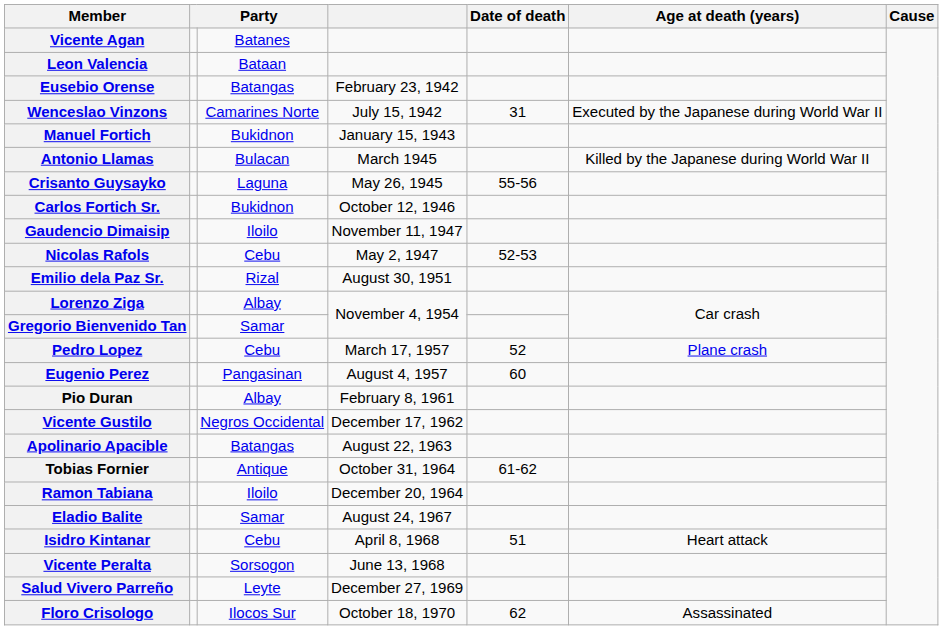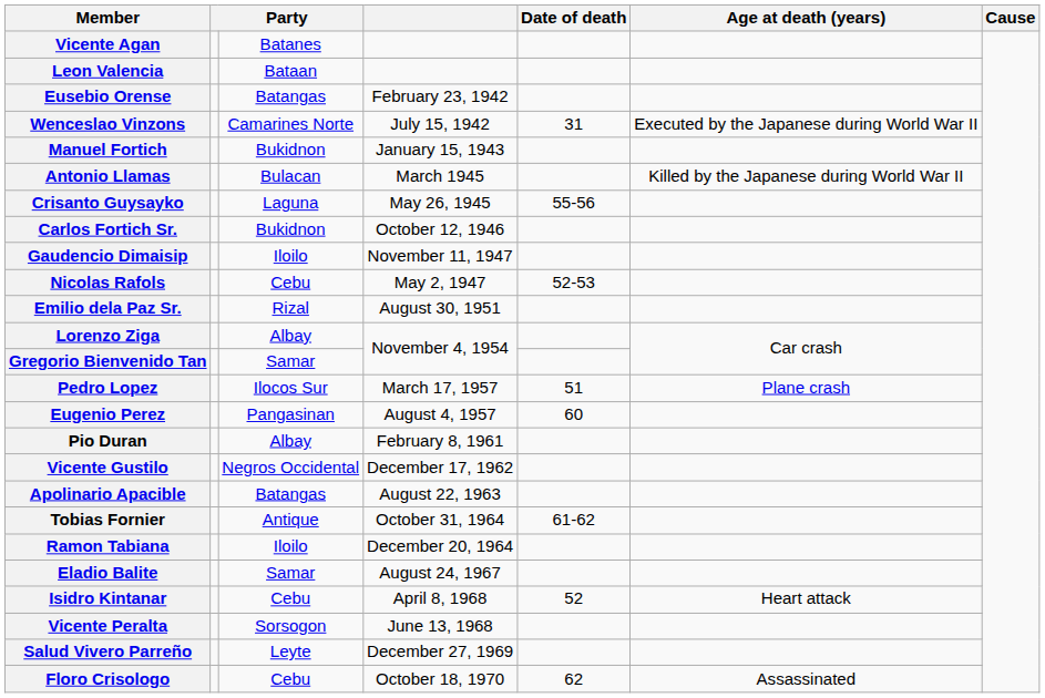Pedro Lopez | column 3: Cebu -> Ilocos Sur
Pedro Lopez | Date of death: 52 -> 51
Isidro Kintanar | Date of death: 51 -> 52
Floro Crisologo | column 3: Ilocos Sur -> Cebu
